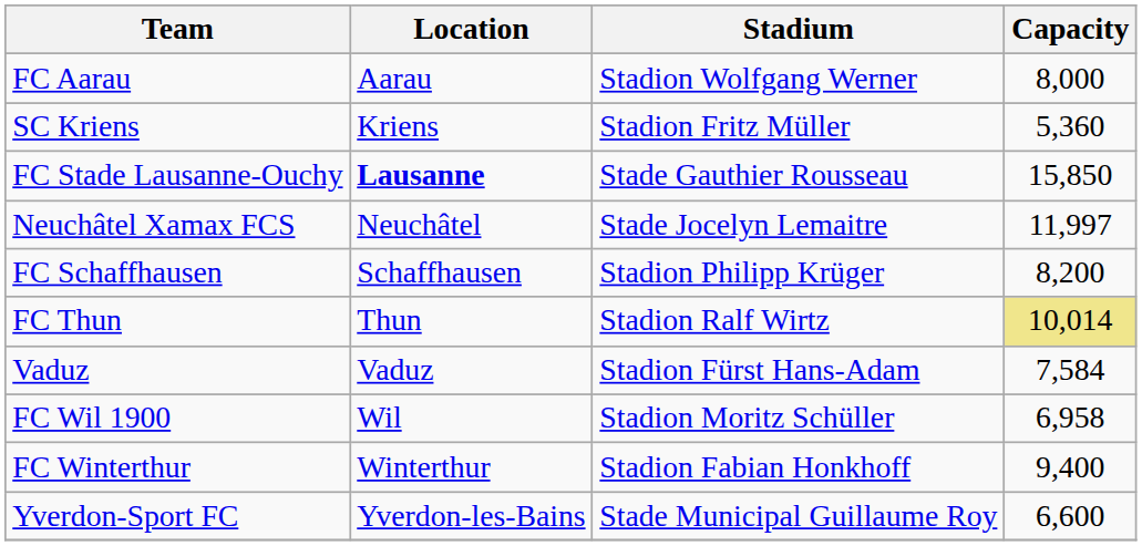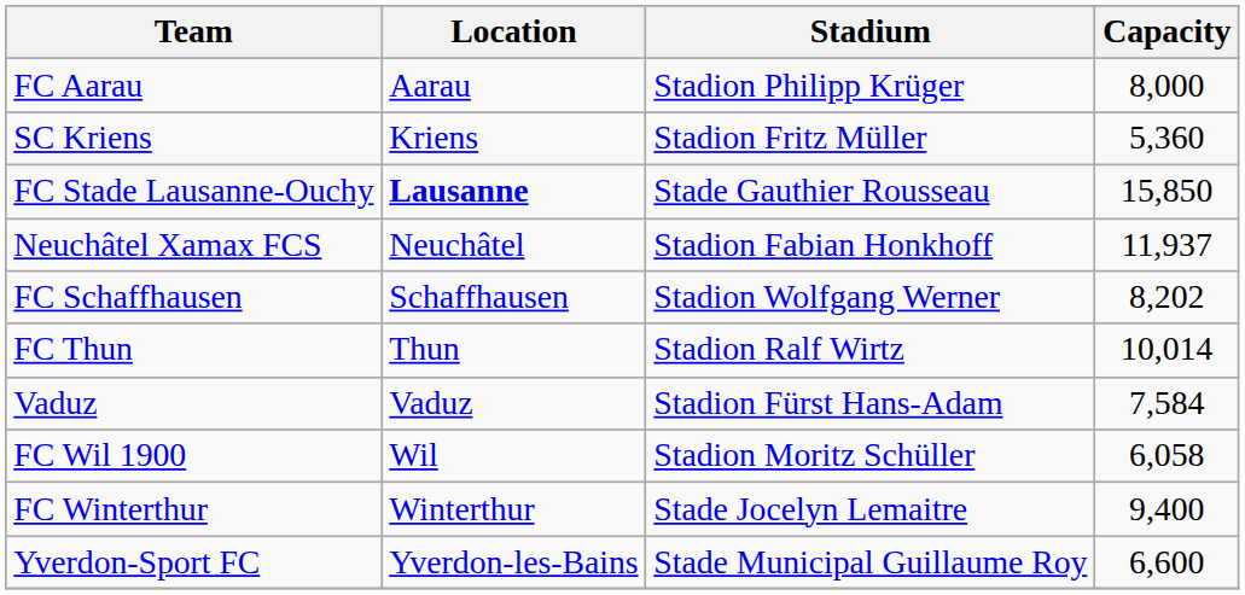FC Aarau | Stadium: Stadion Wolfgang Werner -> Stadion Philipp Krüger
Neuchâtel Xamax FCS | Stadium: Stade Jocelyn Lemaitre -> Stadion Fabian Honkhoff
Neuchâtel Xamax FCS | Capacity: 11,997 -> 11,937
FC Schaffhausen | Stadium: Stadion Philipp Krüger -> Stadion Wolfgang Werner
FC Schaffhausen | Capacity: 8,200 -> 8,202
FC Thun | Capacity: khaki background -> no background
FC Wil 1900 | Capacity: 6,958 -> 6,058
FC Winterthur | Stadium: Stadion Fabian Honkhoff -> Stade Jocelyn Lemaitre
